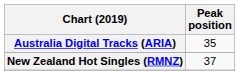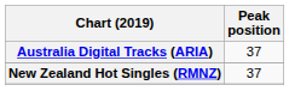Australia Digital Tracks (ARIA) | Peak position: 35 -> 37
